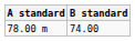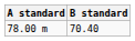78.00 m | B standard: 74.00 -> 70.40
